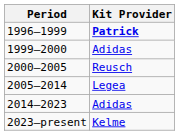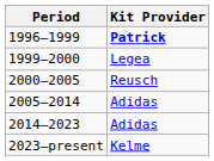1999–2000 | Kit Provider: Adidas -> Legea
2005–2014 | Kit Provider: Legea -> Adidas
